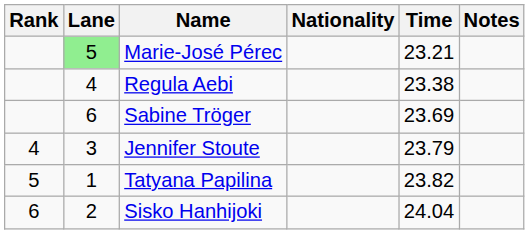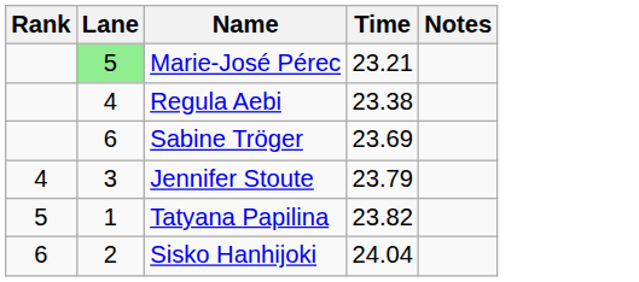- column: Nationality
